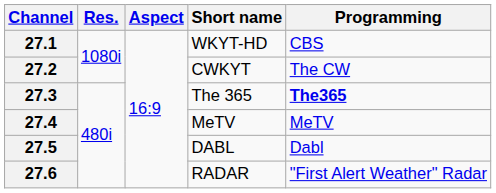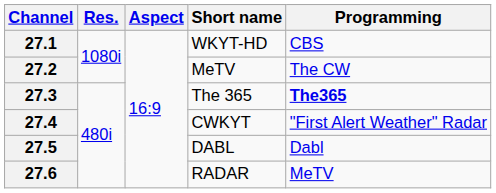27.2 | Short name: CWKYT -> MeTV
27.4 | Short name: MeTV -> CWKYT
27.4 | Programming: MeTV -> "First Alert Weather" Radar
27.6 | Programming: "First Alert Weather" Radar -> MeTV
